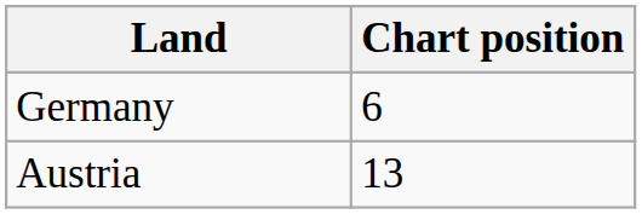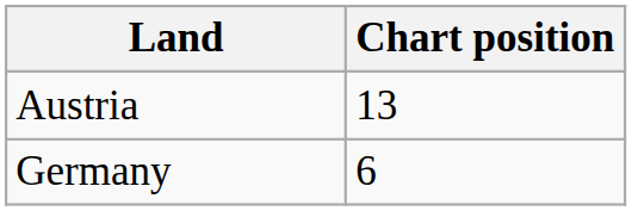rows swapped: Germany <-> Austria
